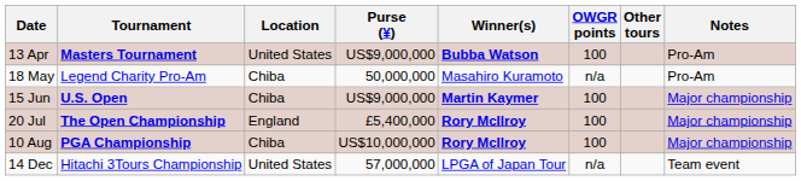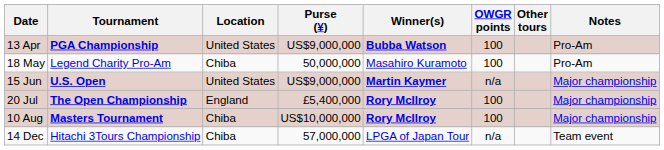13 Apr | Tournament: Masters Tournament -> PGA Championship
18 May | OWGR points: n/a -> 100
15 Jun | Location: Chiba -> United States
15 Jun | OWGR points: 100 -> n/a
10 Aug | Tournament: PGA Championship -> Masters Tournament
14 Dec | Location: United States -> Chiba
